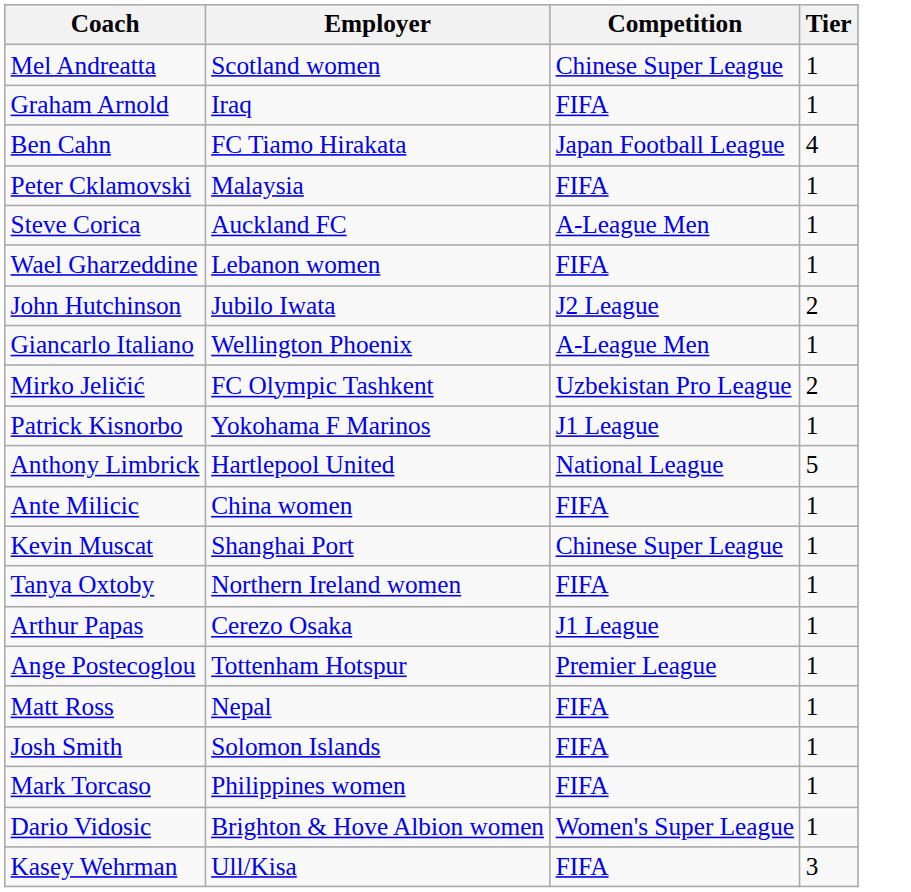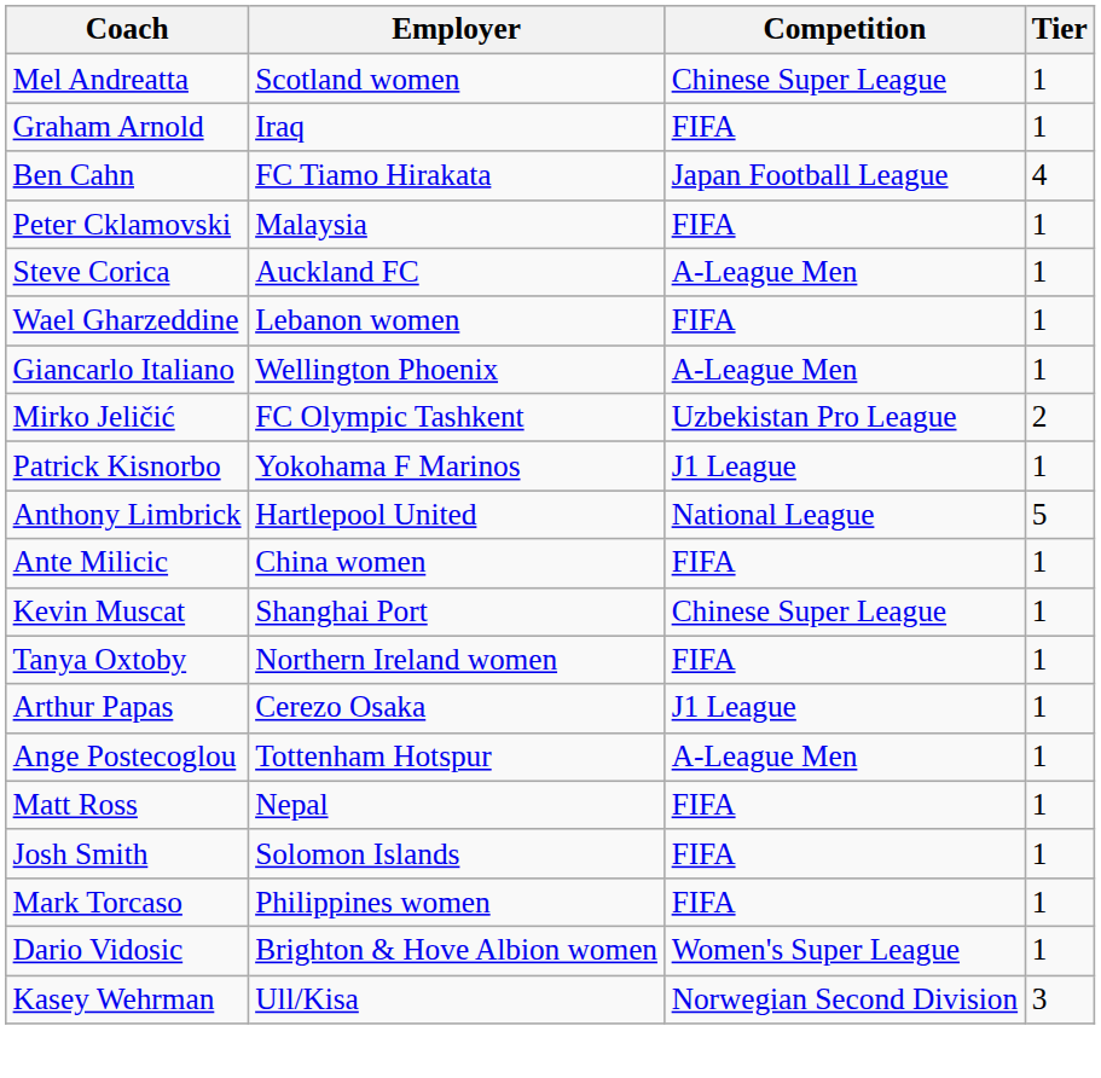- row: John Hutchinson | Jubilo Iwata | J2 League | 2
Ange Postecoglou | Competition: Premier League -> A-League Men
Kasey Wehrman | Competition: FIFA -> Norwegian Second Division
